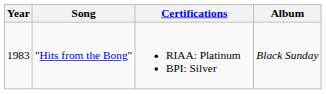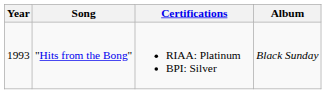"Hits from the Bong" | Year: 1983 -> 1993
